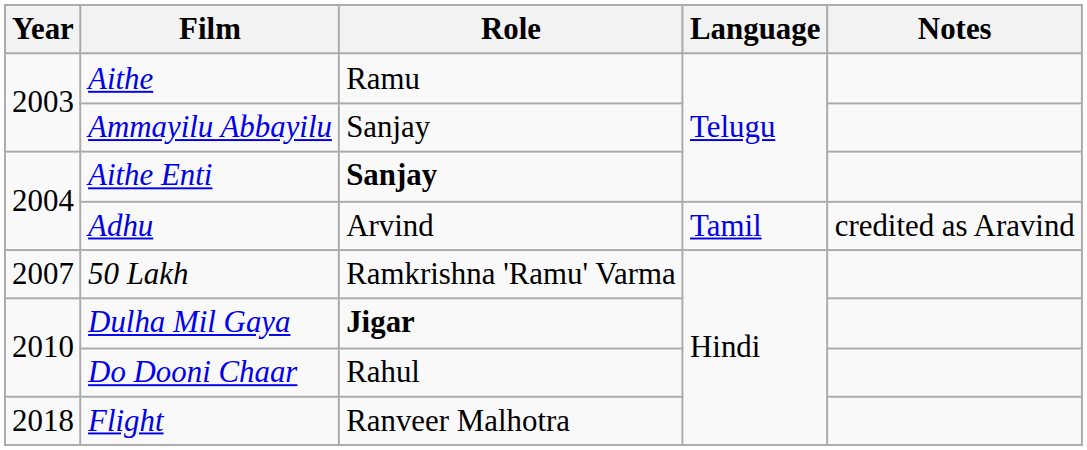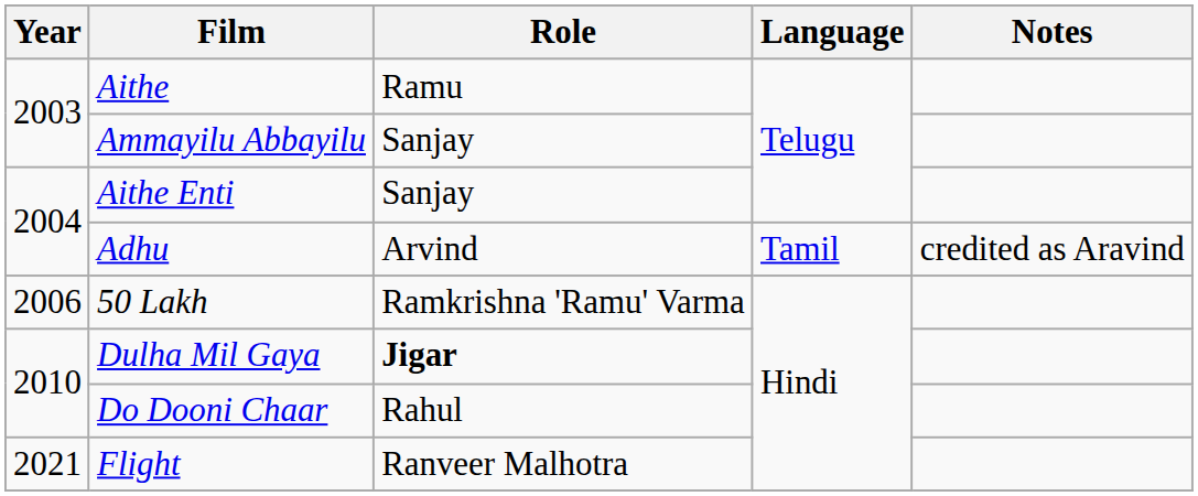Aithe Enti | Role: bold -> normal
50 Lakh | Year: 2007 -> 2006
Flight | Year: 2018 -> 2021
